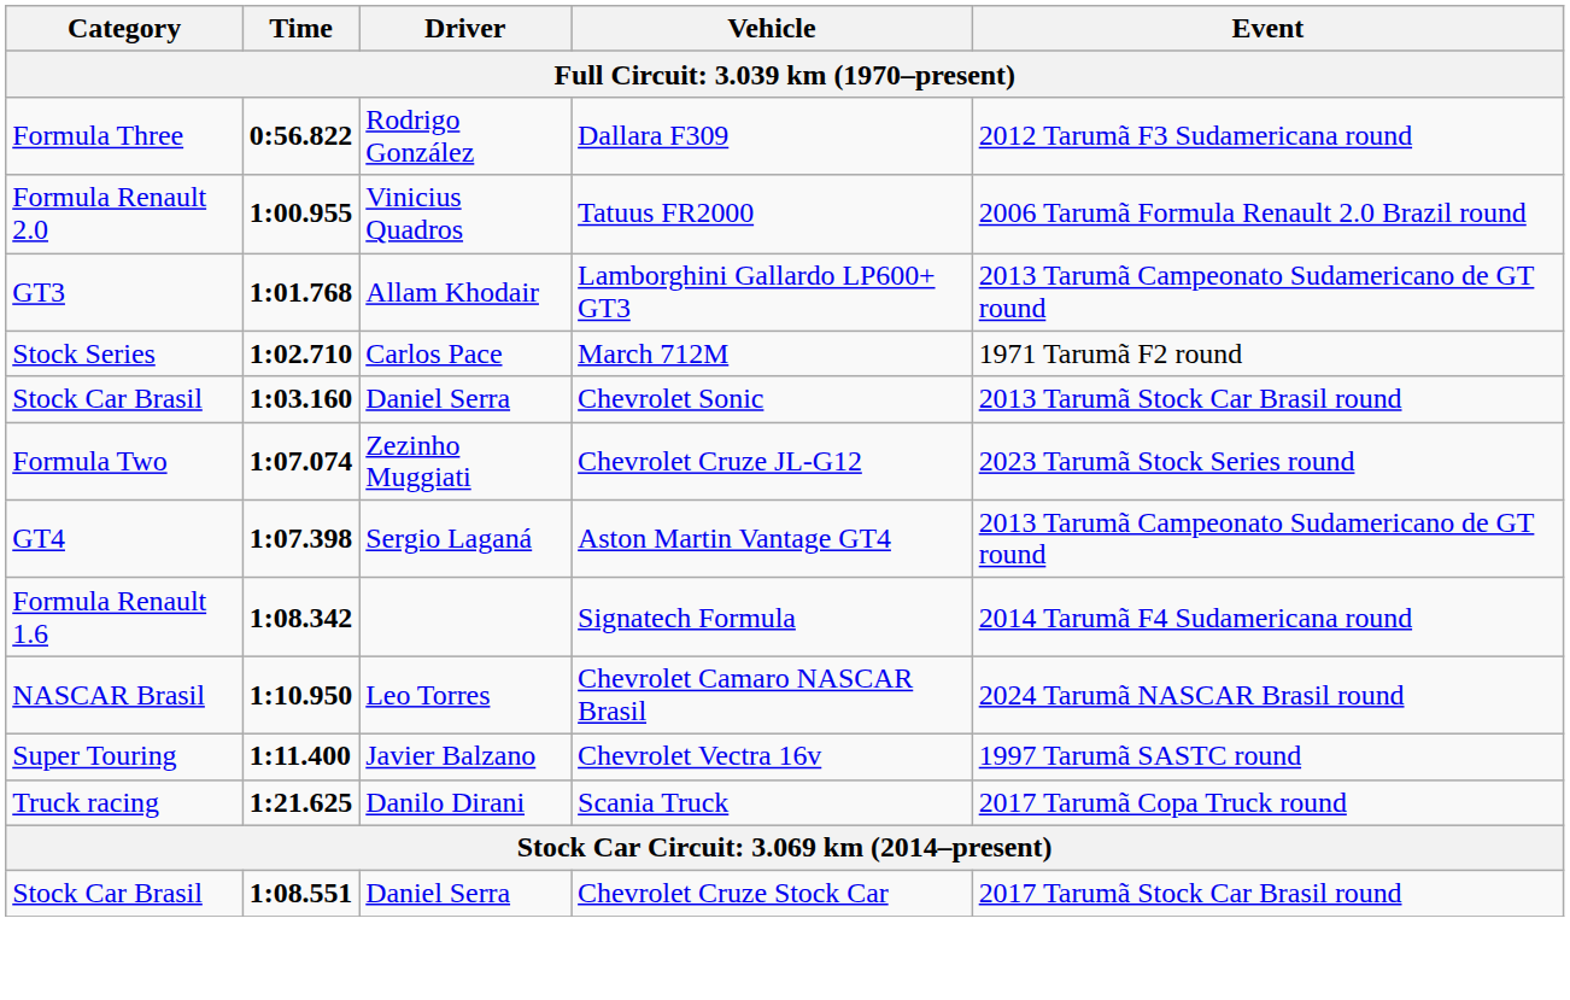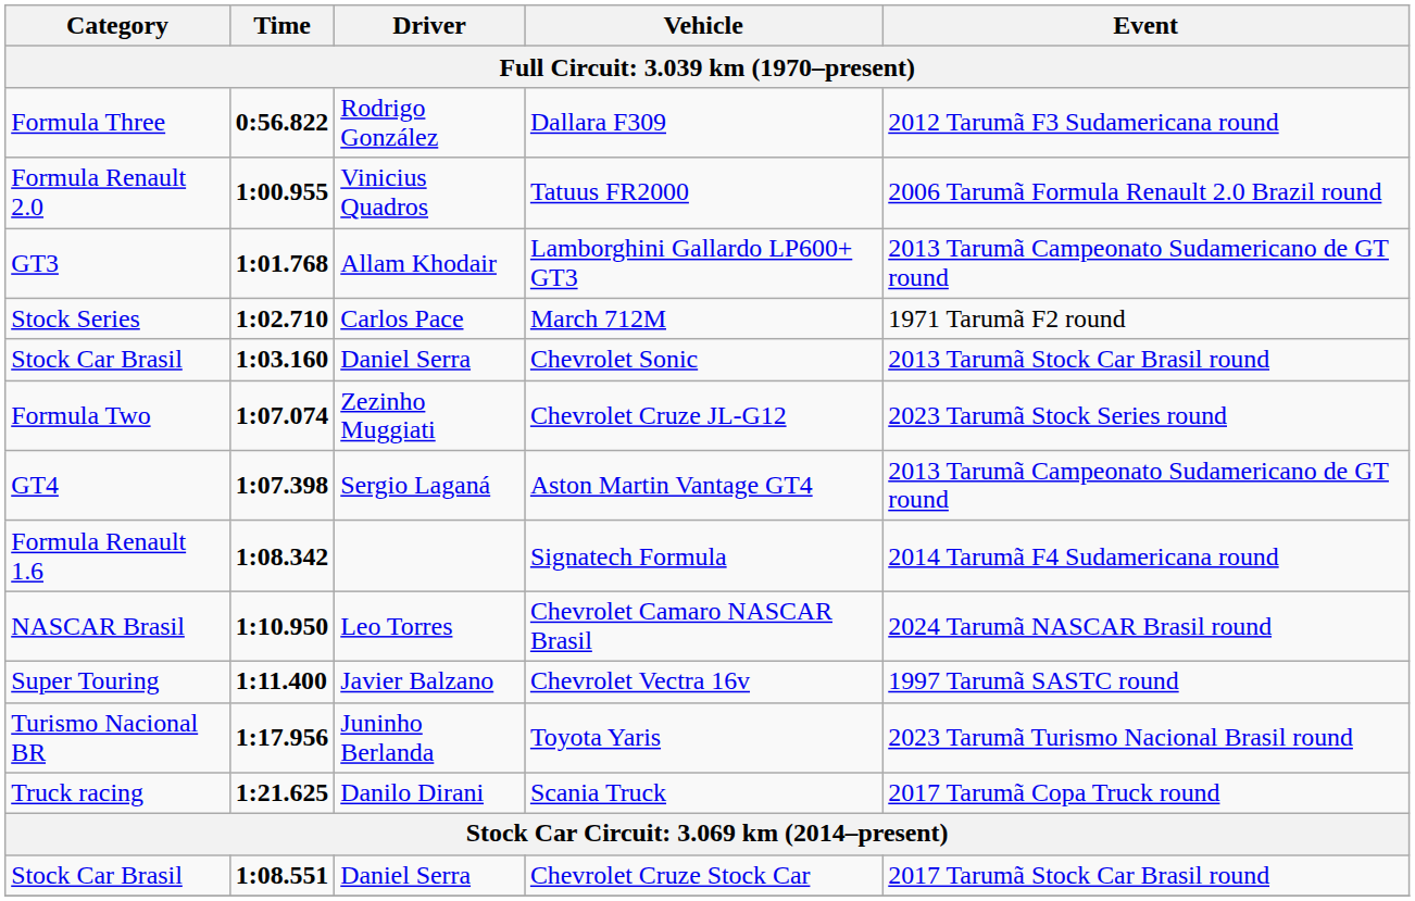+ row: Turismo Nacional BR | 1:17.956 | Juninho Berlanda | Toyota Yaris | 2023 Tarumã Turismo Nacional Brasil round
